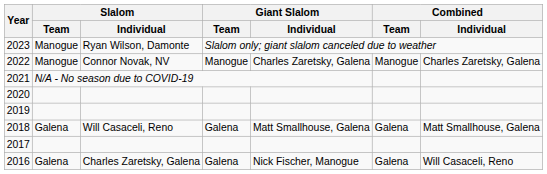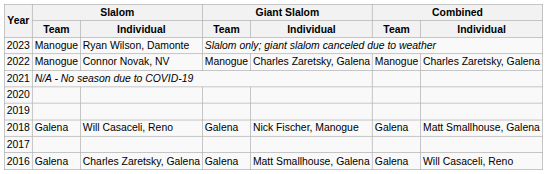2018 | Giant Slalom / Individual: Matt Smallhouse, Galena -> Nick Fischer, Manogue
2016 | Giant Slalom / Individual: Nick Fischer, Manogue -> Matt Smallhouse, Galena
